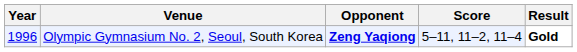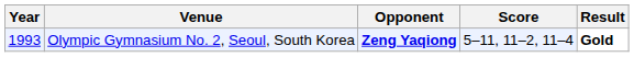Olympic Gymnasium No. 2, Seoul, South Korea | Year: 1996 -> 1993
